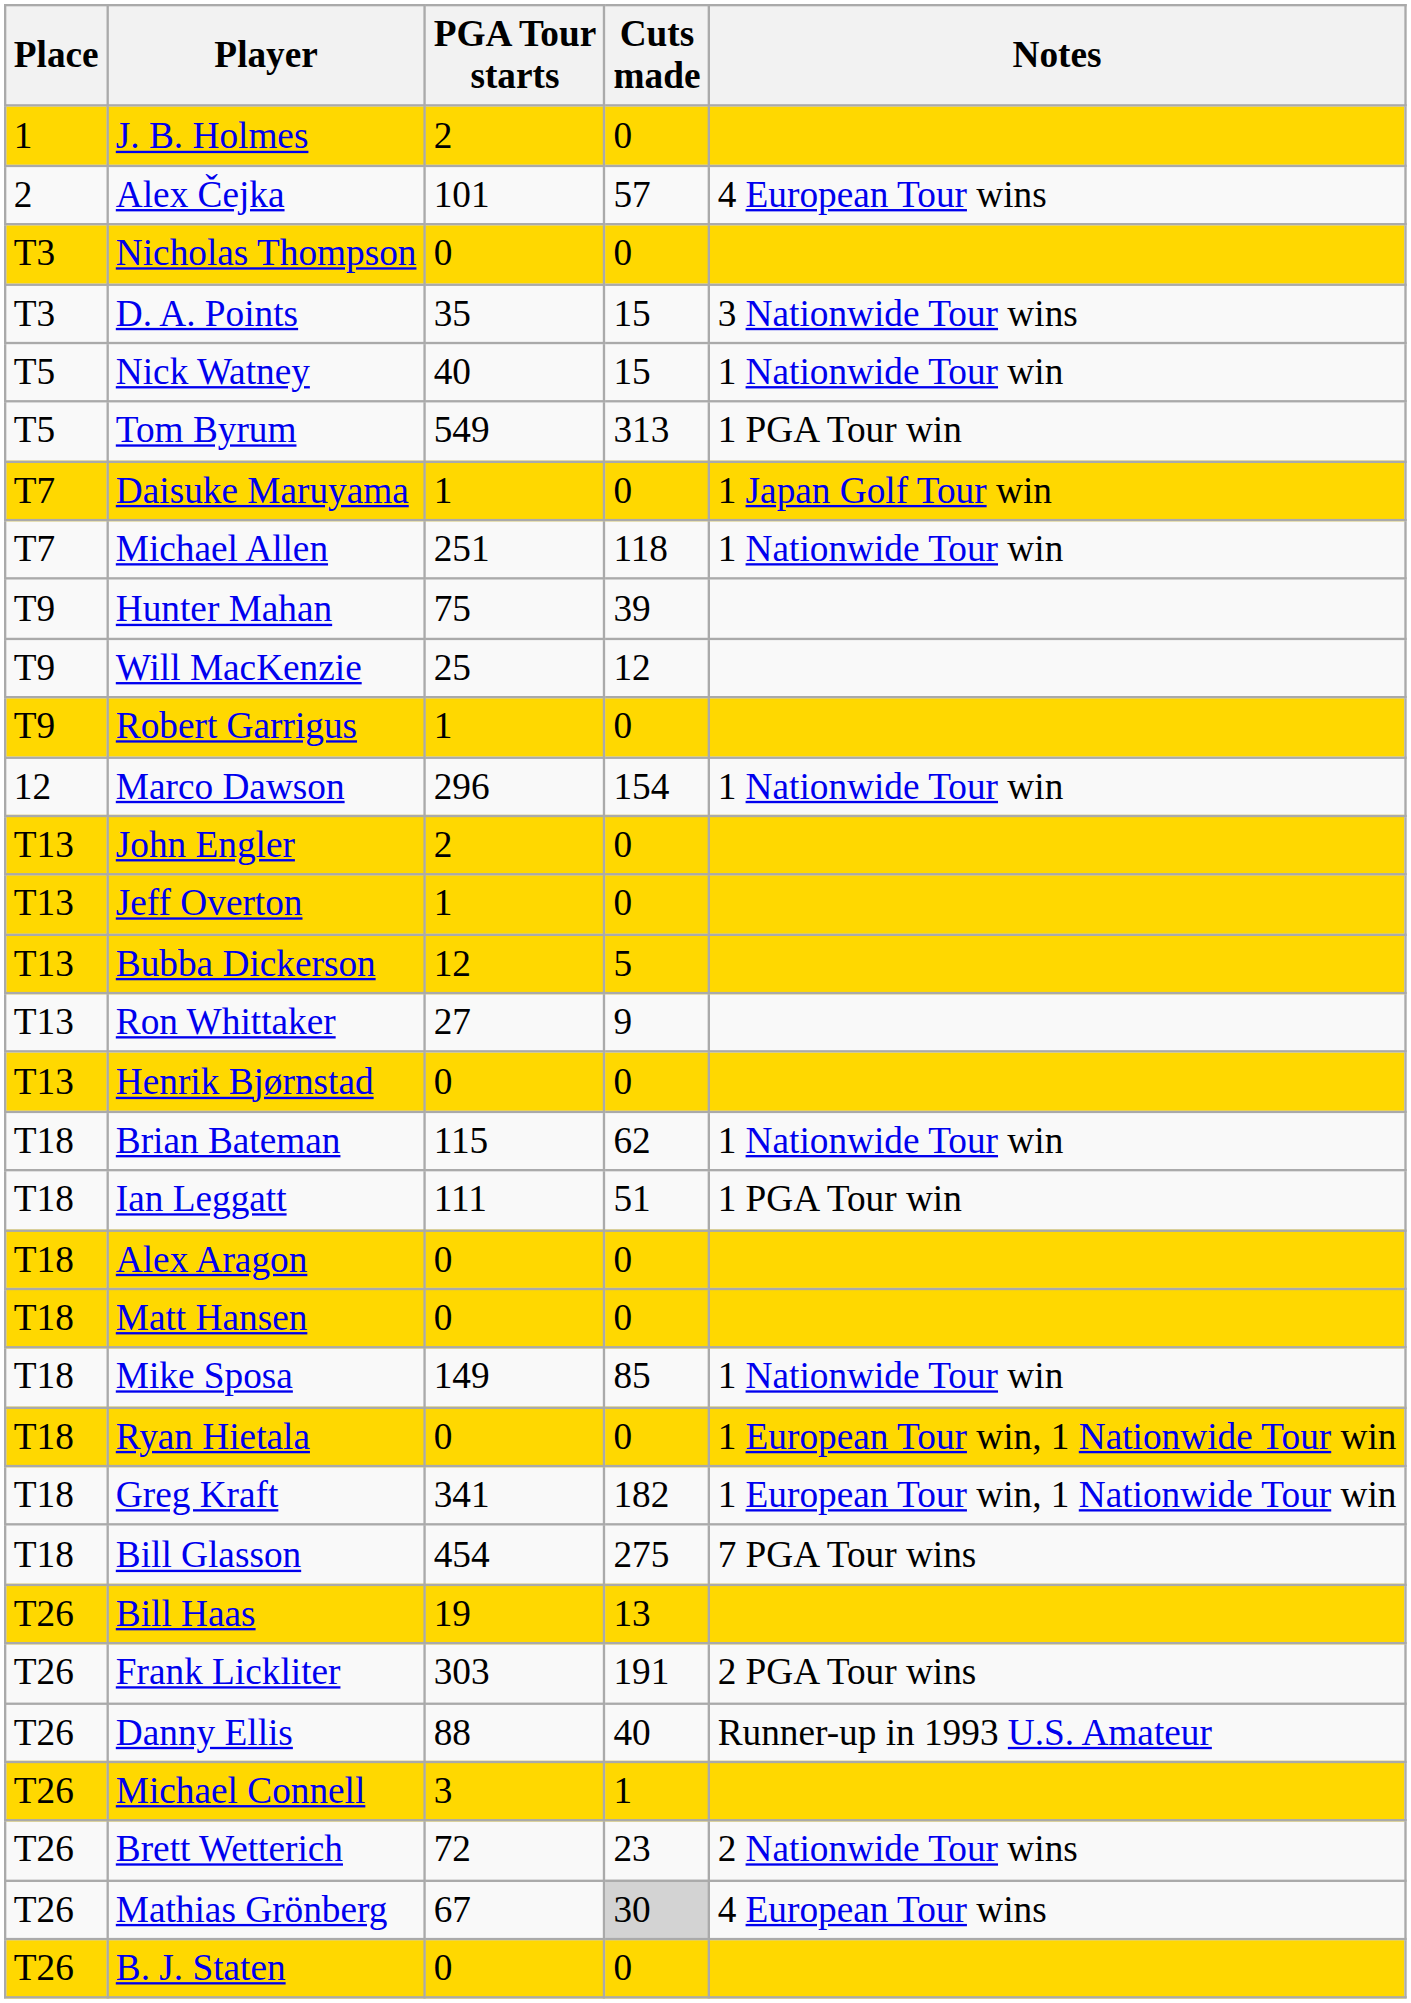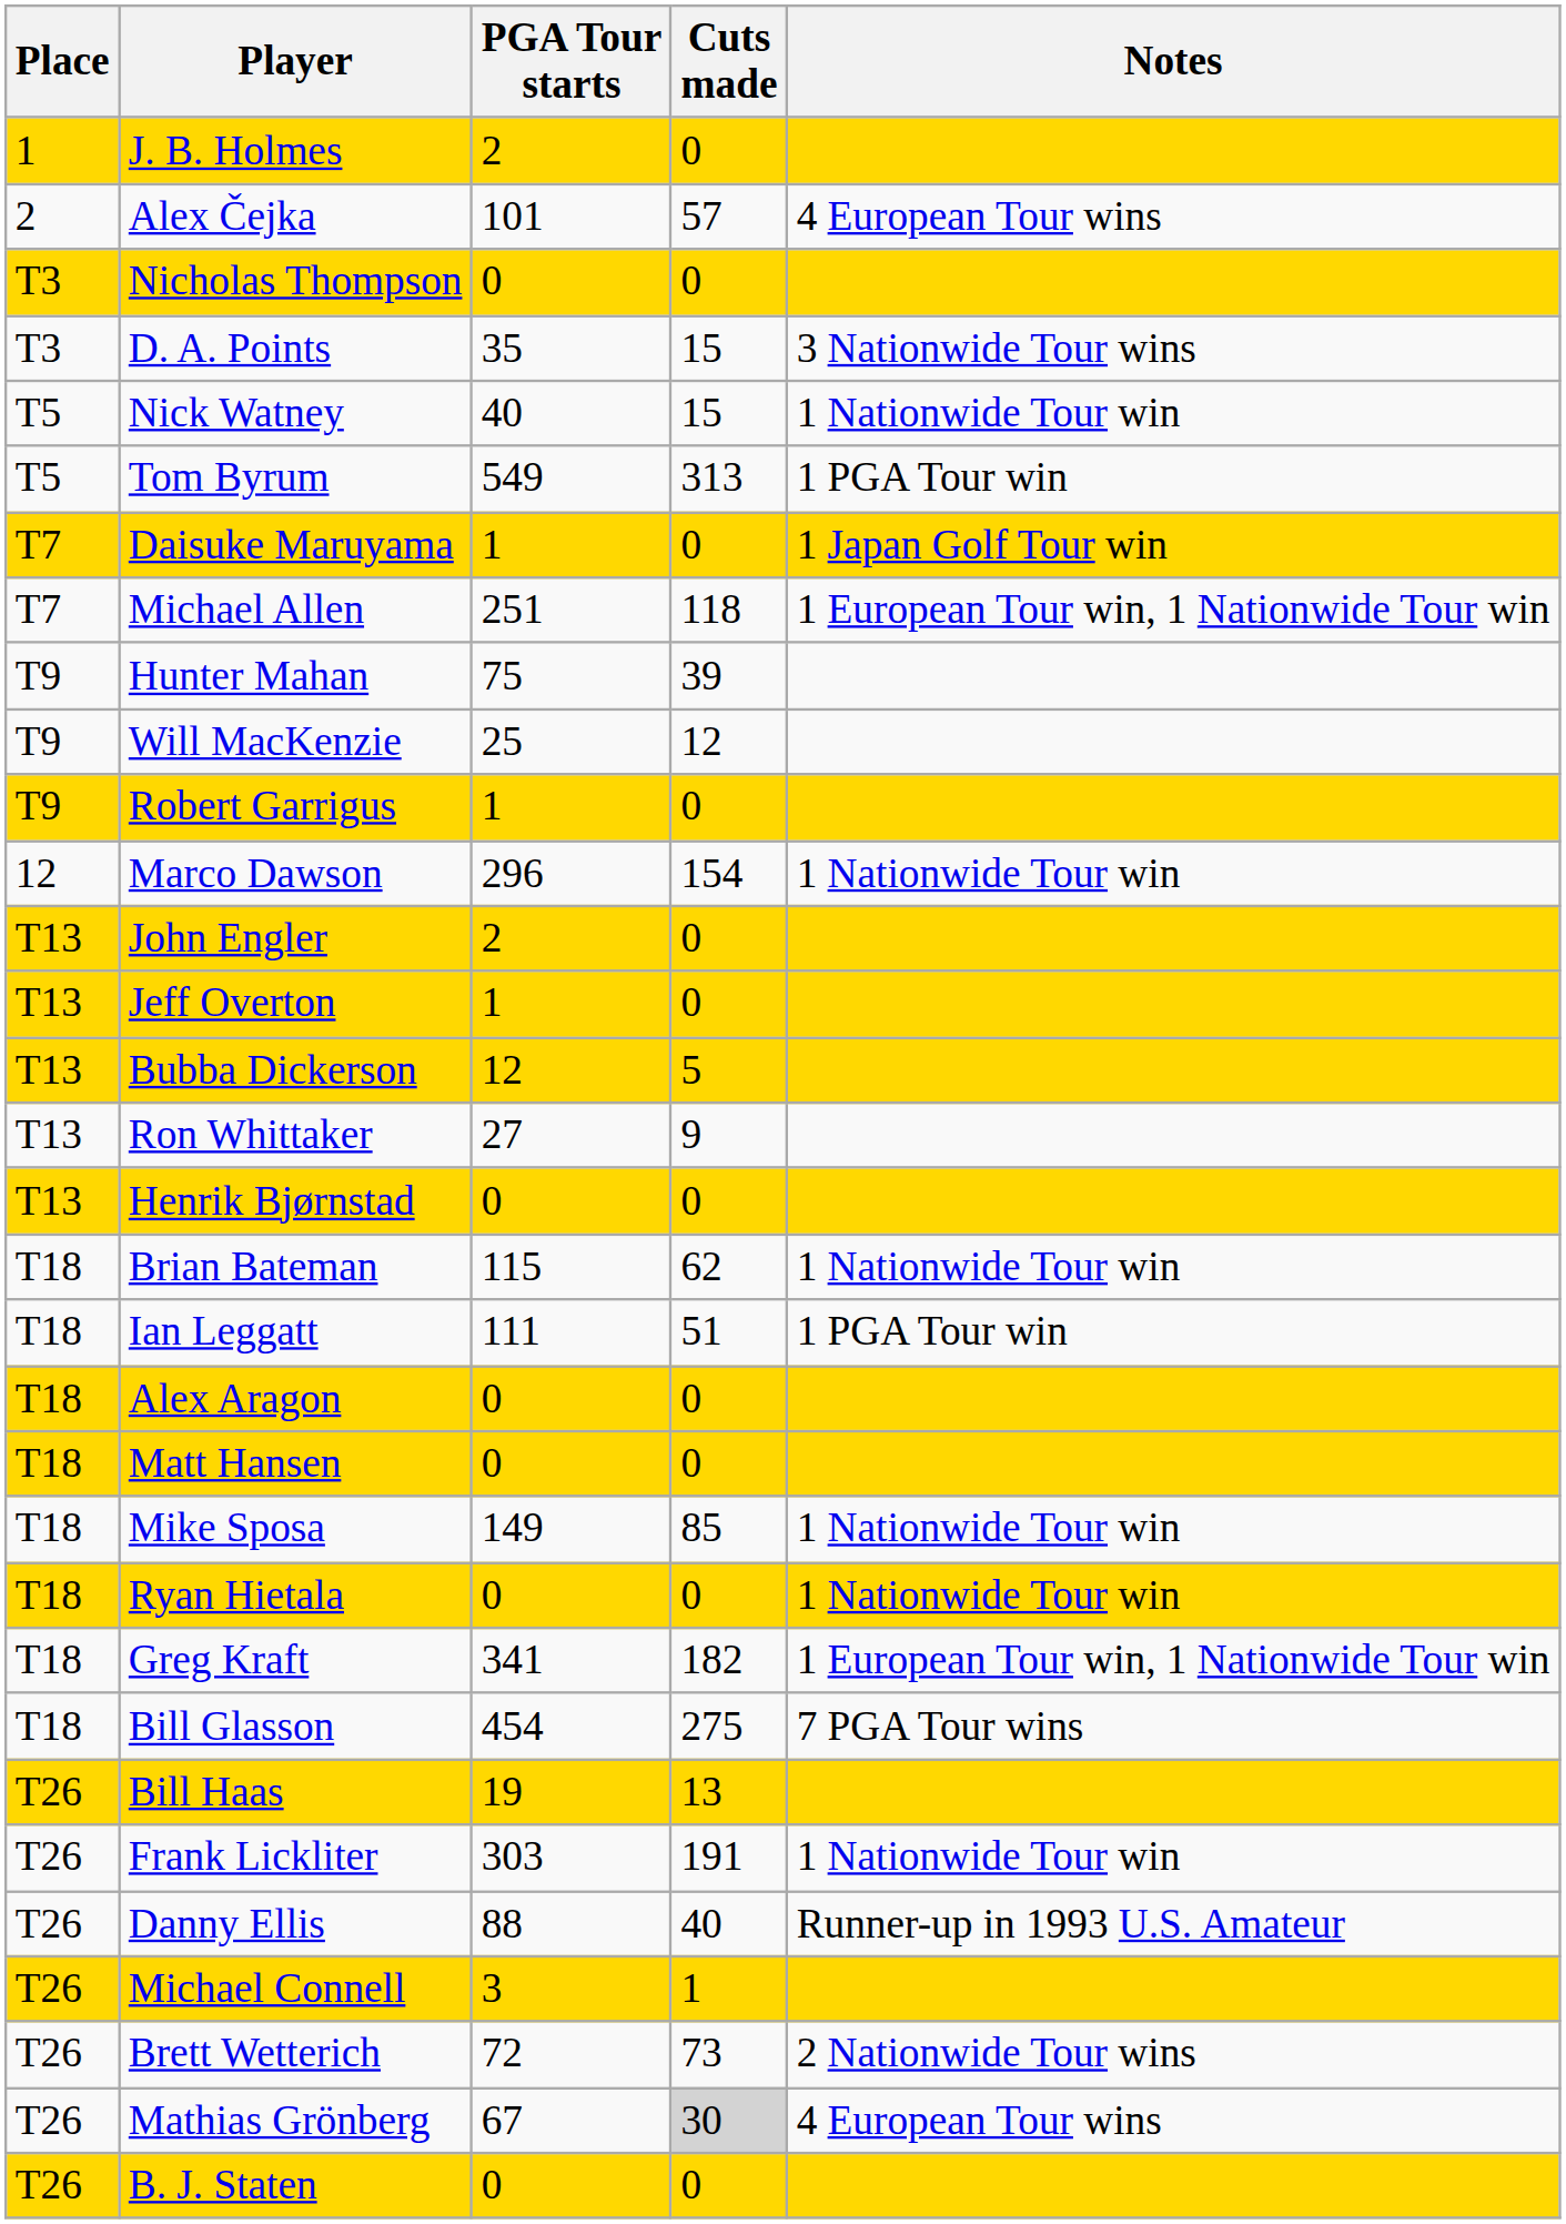Michael Allen | Notes: 1 Nationwide Tour win -> 1 European Tour win, 1 Nationwide Tour win
Ryan Hietala | Notes: 1 European Tour win, 1 Nationwide Tour win -> 1 Nationwide Tour win
Frank Lickliter | Notes: 2 PGA Tour wins -> 1 Nationwide Tour win
Brett Wetterich | Cuts made: 23 -> 73
